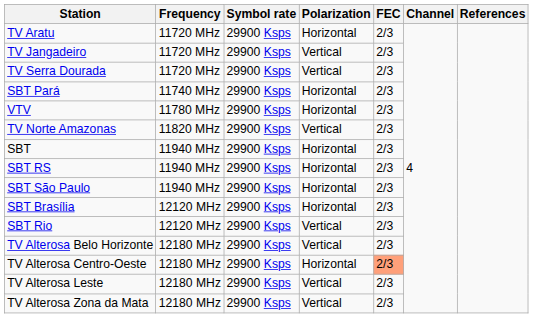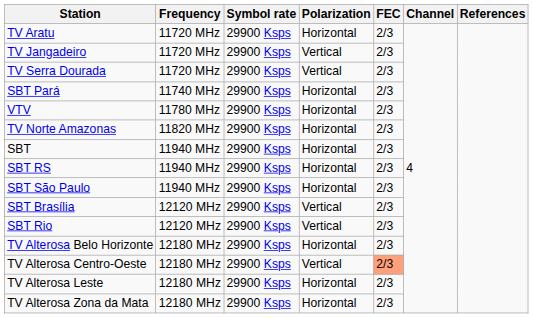TV Norte Amazonas | Polarization: Vertical -> Horizontal
SBT Brasília | Polarization: Horizontal -> Vertical
TV Alterosa Belo Horizonte | Polarization: Vertical -> Horizontal
TV Alterosa Centro-Oeste | Polarization: Horizontal -> Vertical
TV Alterosa Leste | Polarization: Vertical -> Horizontal
TV Alterosa Zona da Mata | Polarization: Vertical -> Horizontal
